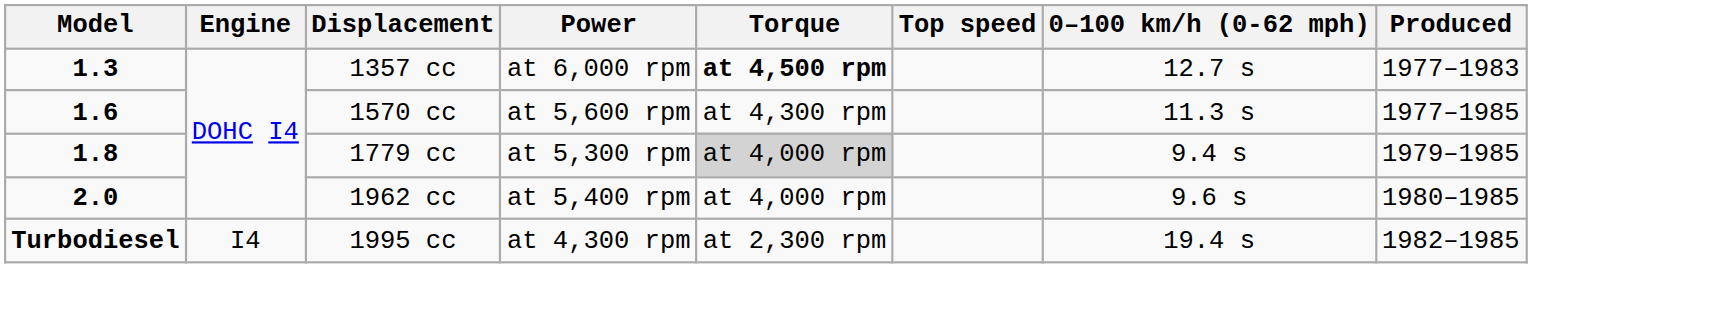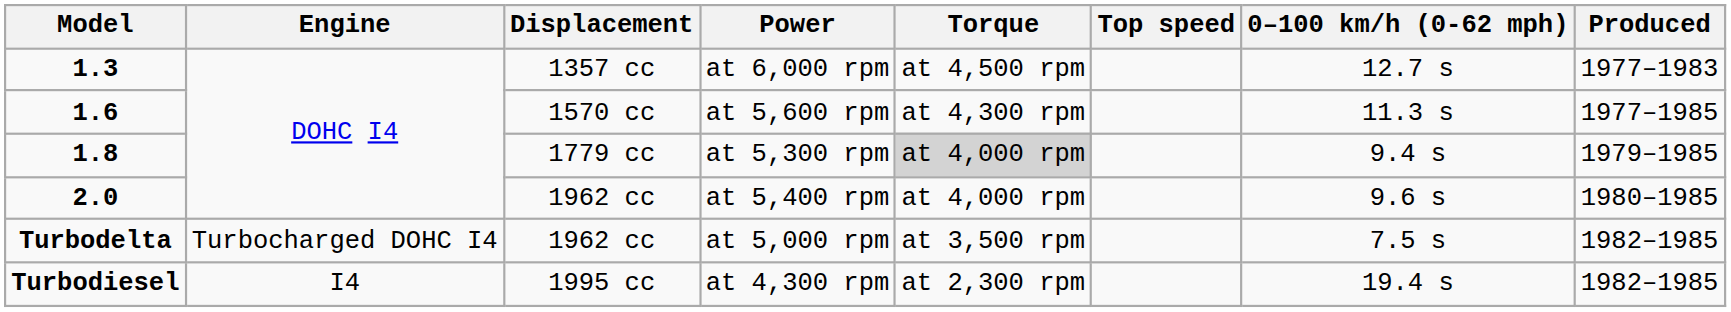at 6,000 rpm | Torque: bold -> normal
+ row: Turbodelta | Turbocharged DOHC I4 | 1962 cc | at 5,000 rpm | at 3,500 rpm | 7.5 s | 1982–1985
